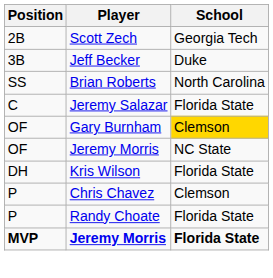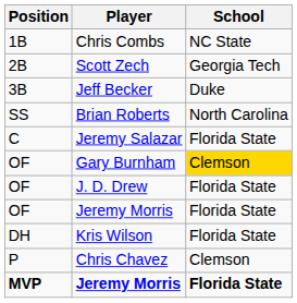+ row: 1B | Chris Combs | NC State
+ row: OF | J. D. Drew | Florida State
OF / Jeremy Morris | School: NC State -> Florida State
- row: P | Randy Choate | Florida State
